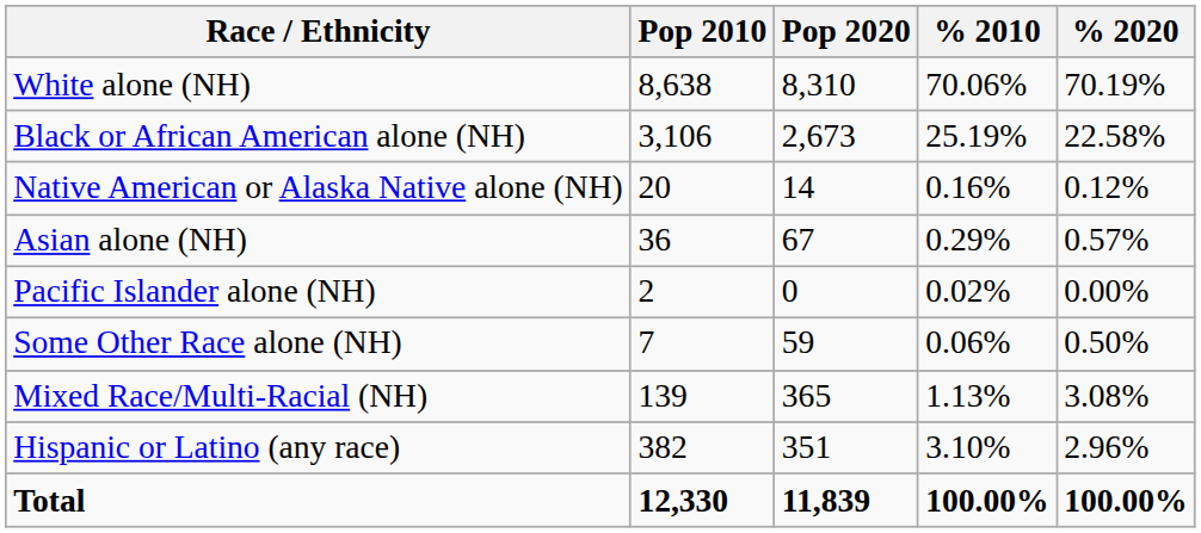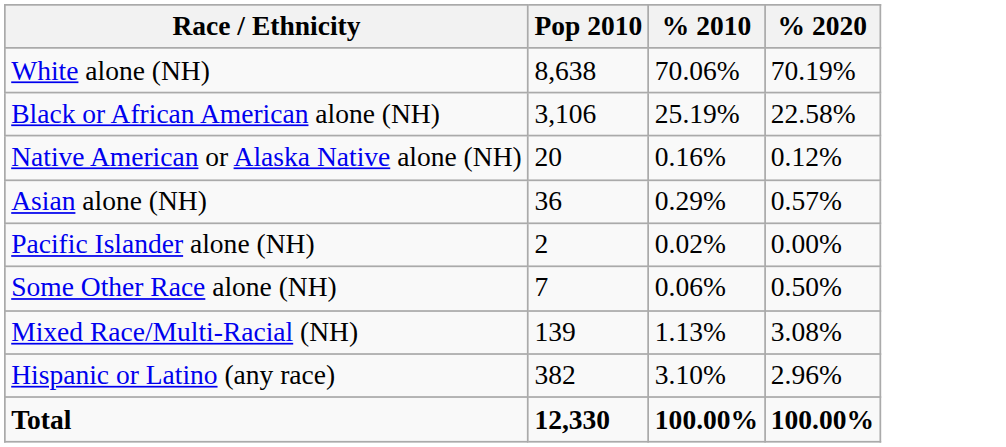- column: Pop 2020 | 8,310 | 2,673 | 14 | 67 | 0 | 59 | 365 | 351 | 11,839
